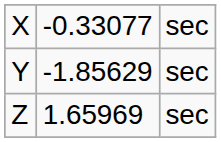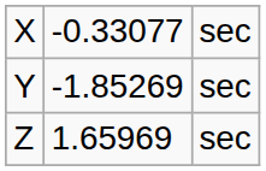Y | column 2: -1.85629 -> -1.85269
